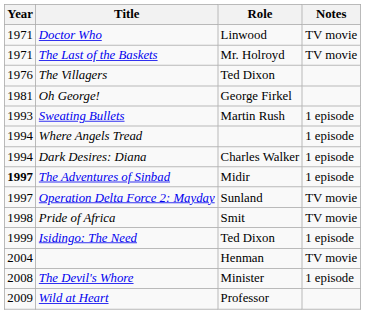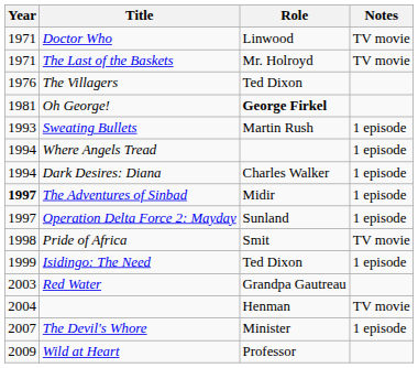Oh George! | Role: normal -> bold
Operation Delta Force 2: Mayday | Notes: TV movie -> 1 episode
+ row: 2003 | Red Water | Grandpa Gautreau
The Devil's Whore | Year: 2008 -> 2007
